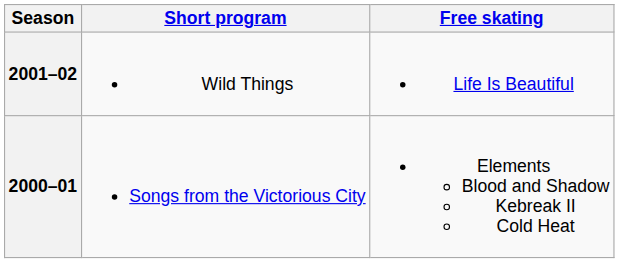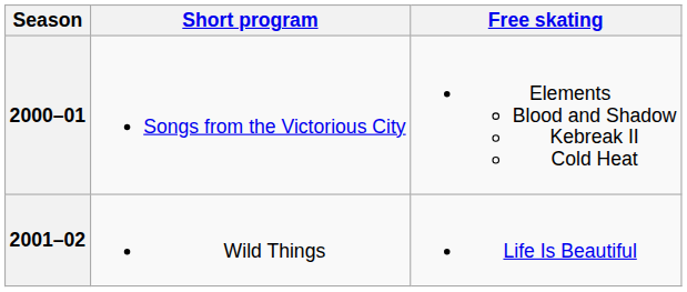rows swapped: 2001–02 <-> 2000–01
